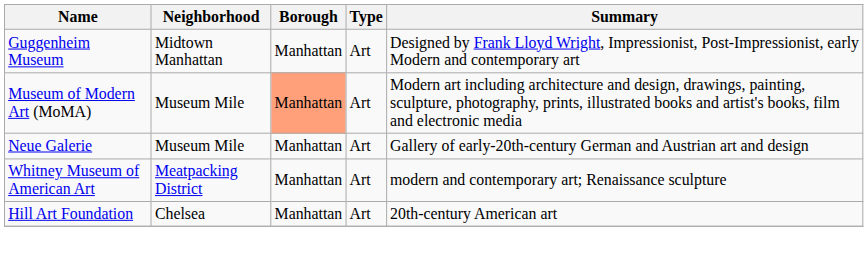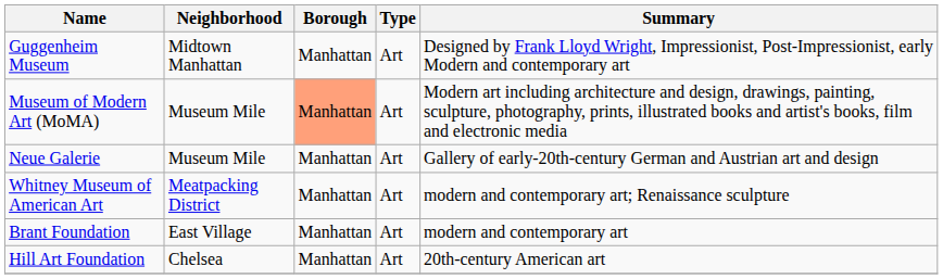+ row: Brant Foundation | East Village | Manhattan | Art | modern and contemporary art
